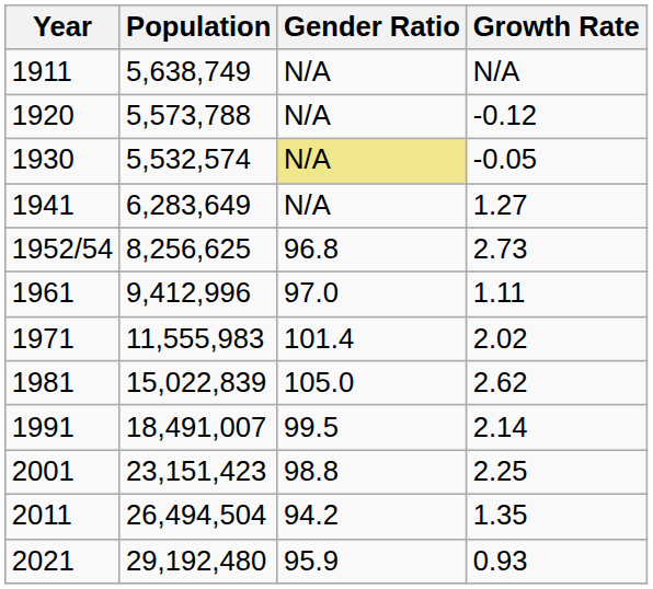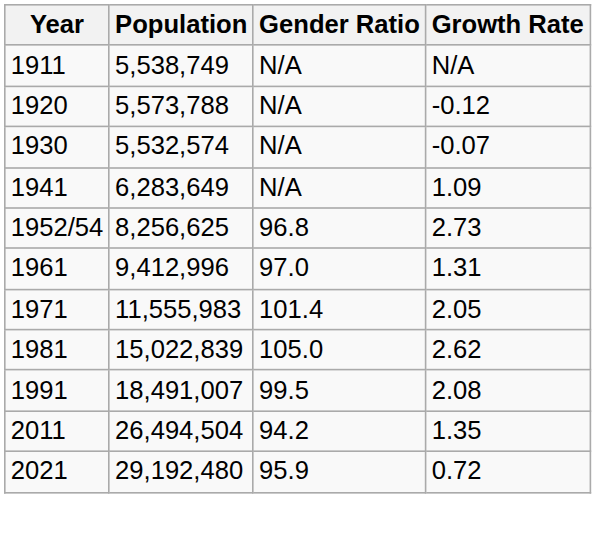1911 | Population: 5,638,749 -> 5,538,749
1930 | Gender Ratio: khaki background -> no background
1930 | Growth Rate: -0.05 -> -0.07
1941 | Growth Rate: 1.27 -> 1.09
1961 | Growth Rate: 1.11 -> 1.31
1971 | Growth Rate: 2.02 -> 2.05
1991 | Growth Rate: 2.14 -> 2.08
- row: 2001 | 23,151,423 | 98.8 | 2.25
2021 | Growth Rate: 0.93 -> 0.72
